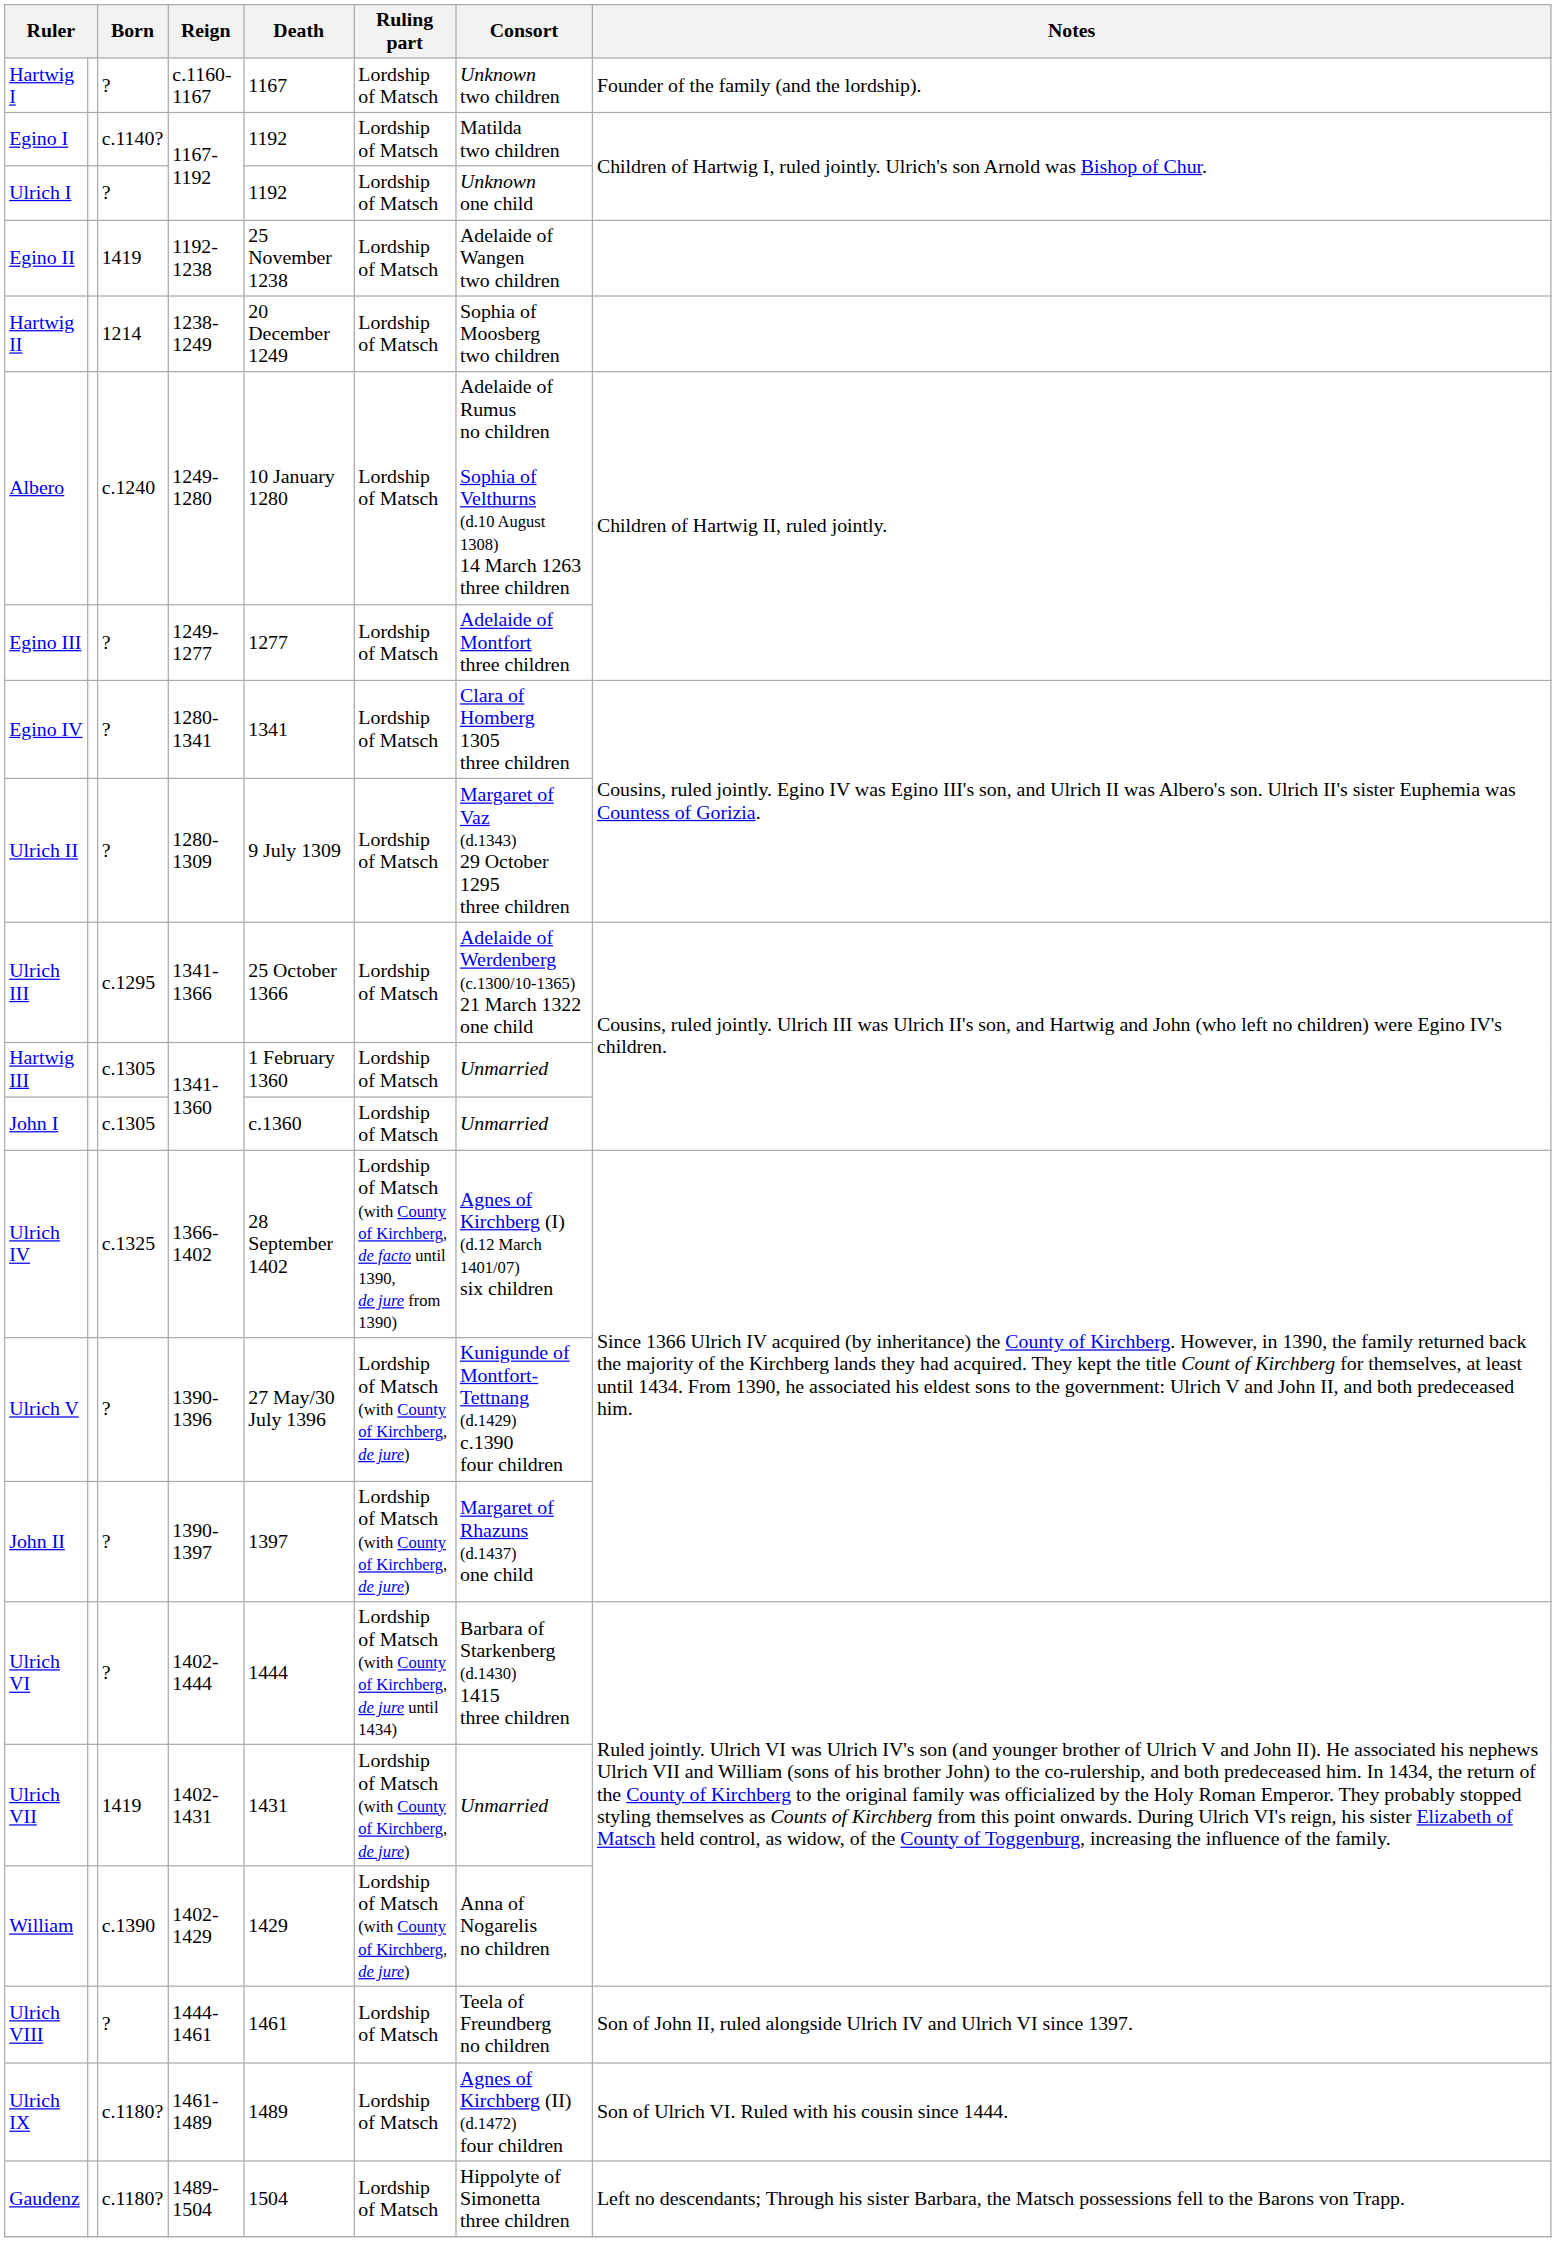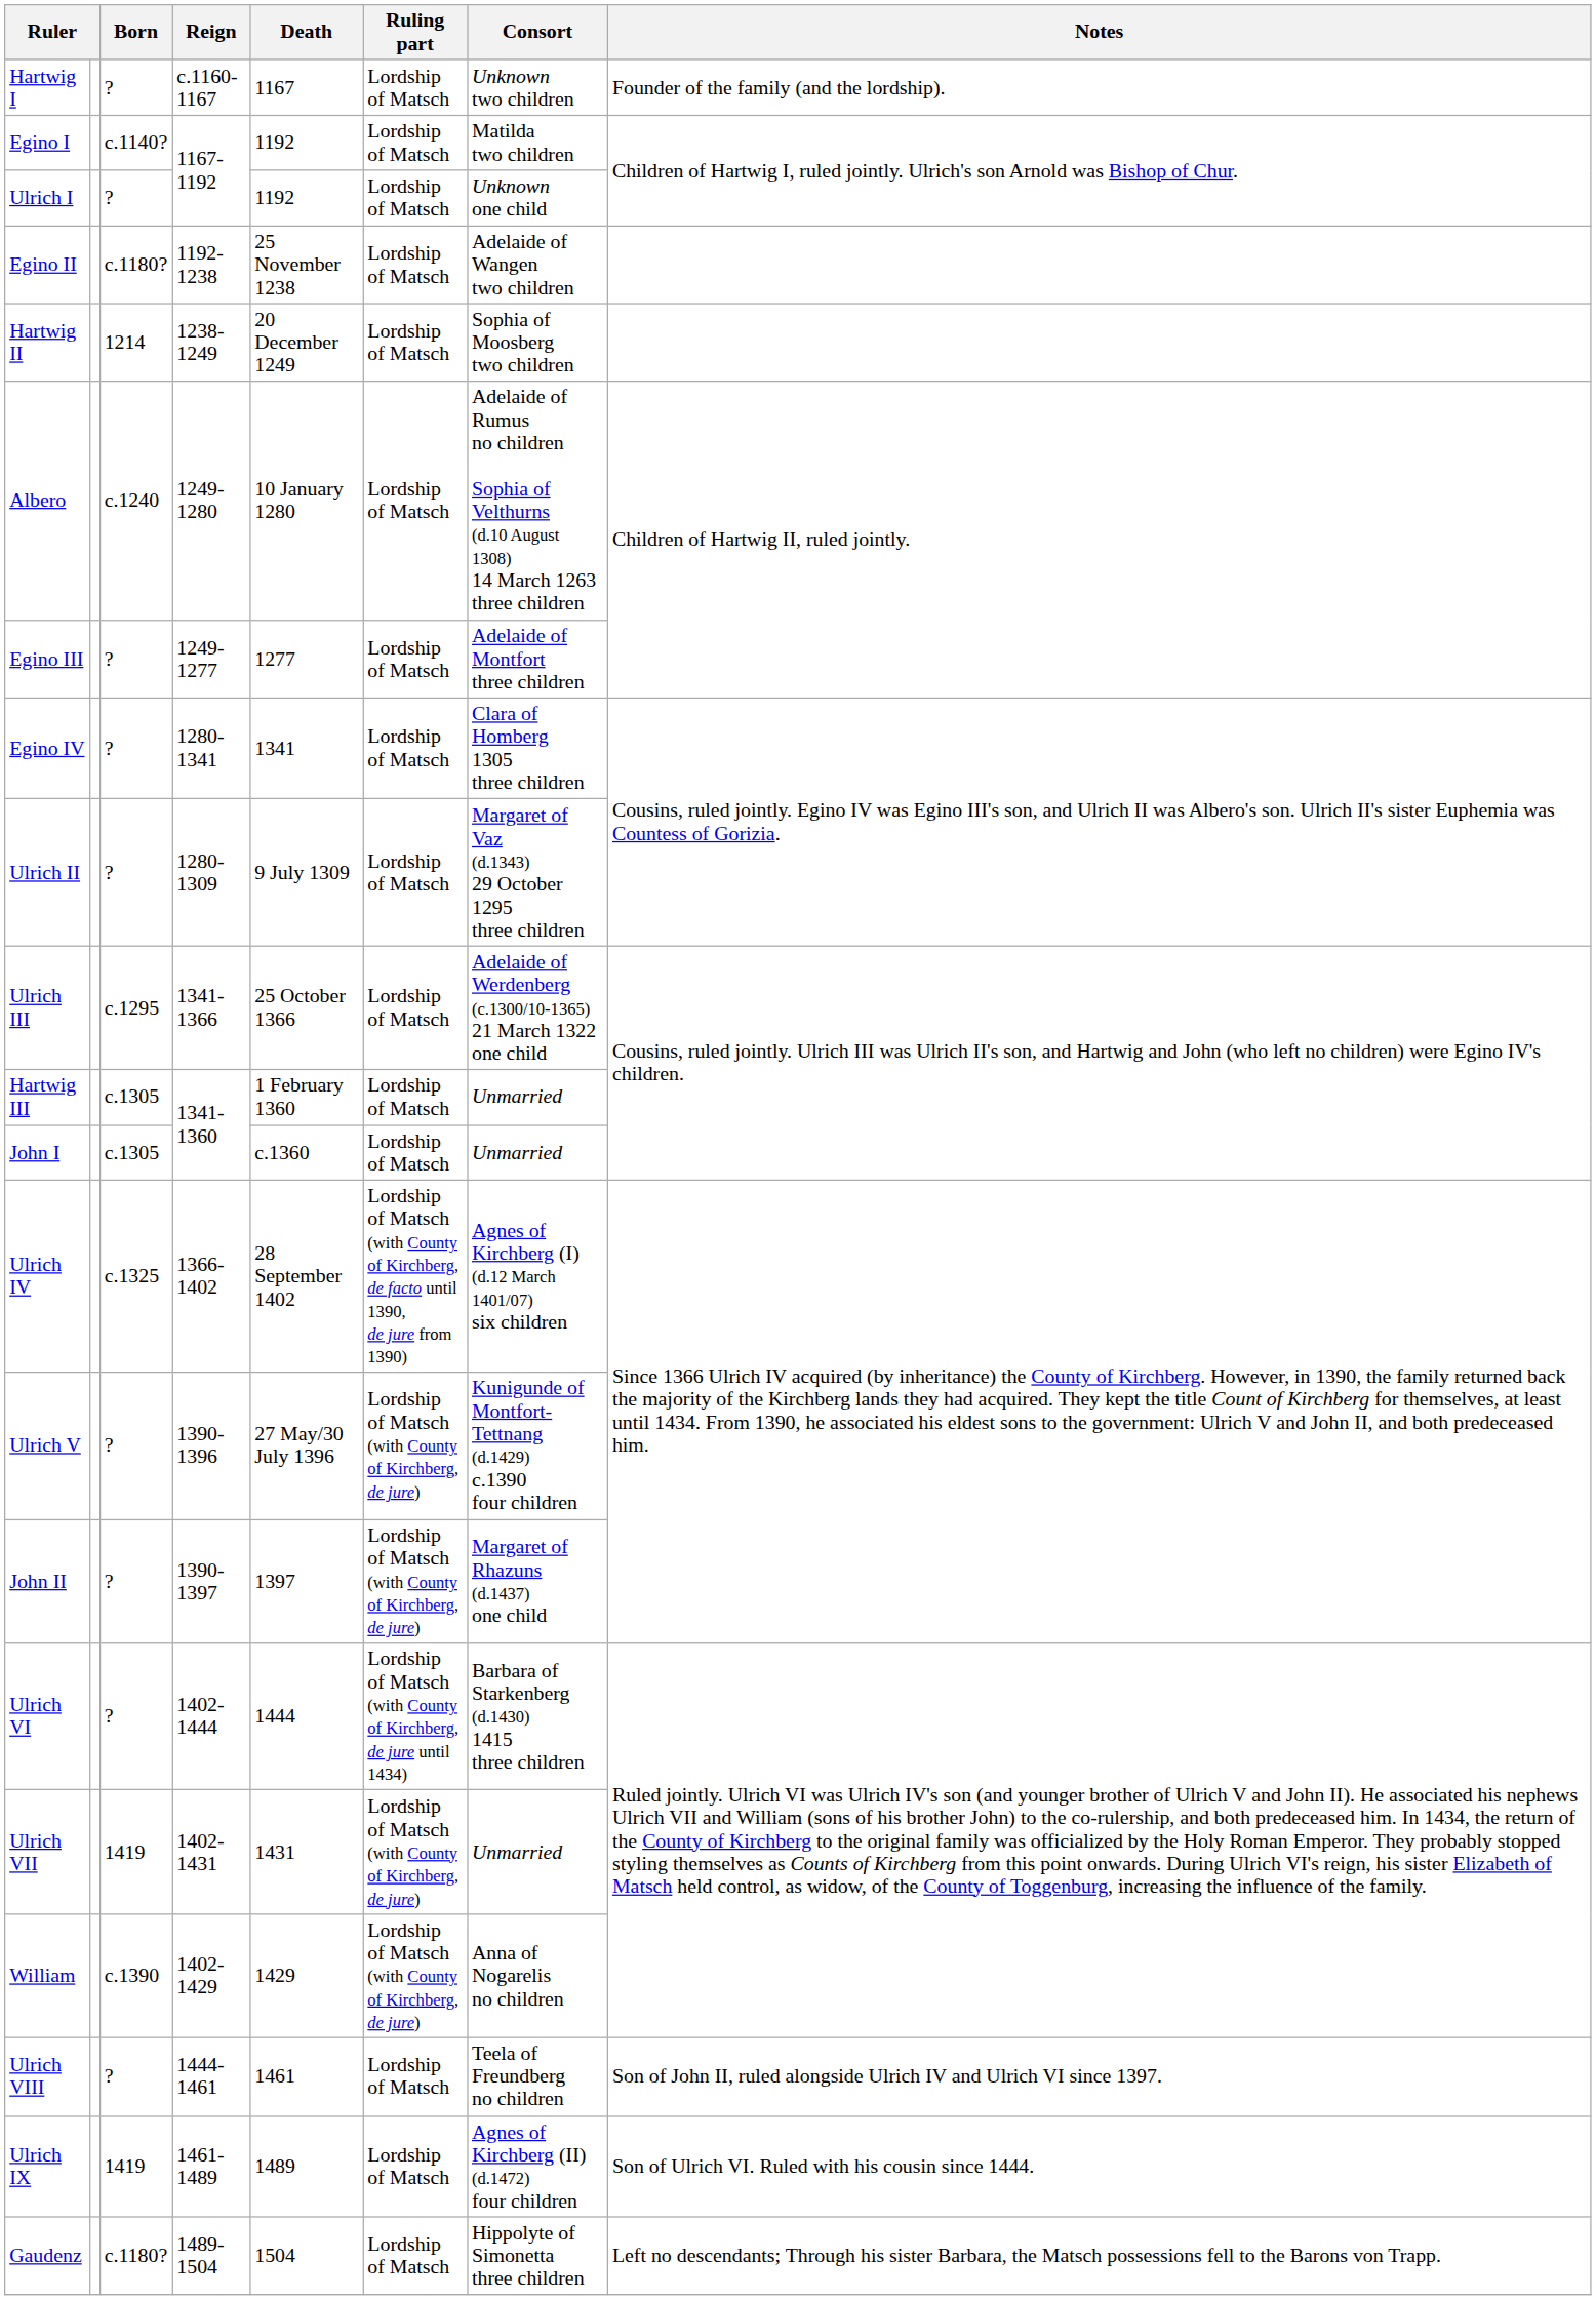Egino II | Born: 1419 -> c.1180?
Ulrich IX | Born: c.1180? -> 1419
